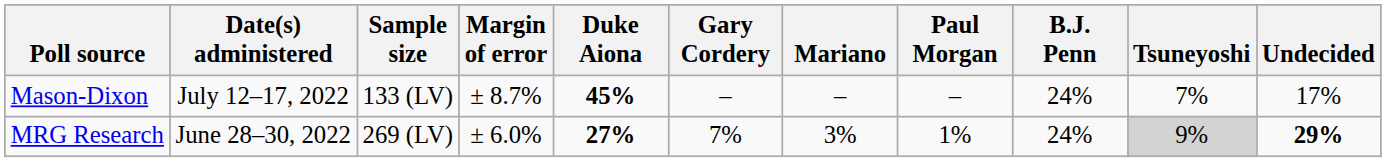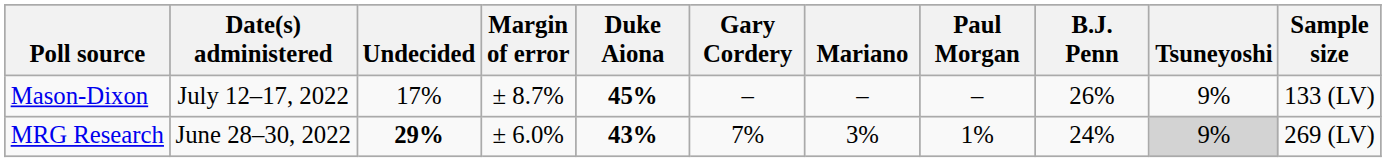columns swapped: Sample size <-> Undecided
Mason-Dixon | B.J. Penn: 24% -> 26%
Mason-Dixon | Tsuneyoshi: 7% -> 9%
MRG Research | Duke Aiona: 27% -> 43%
